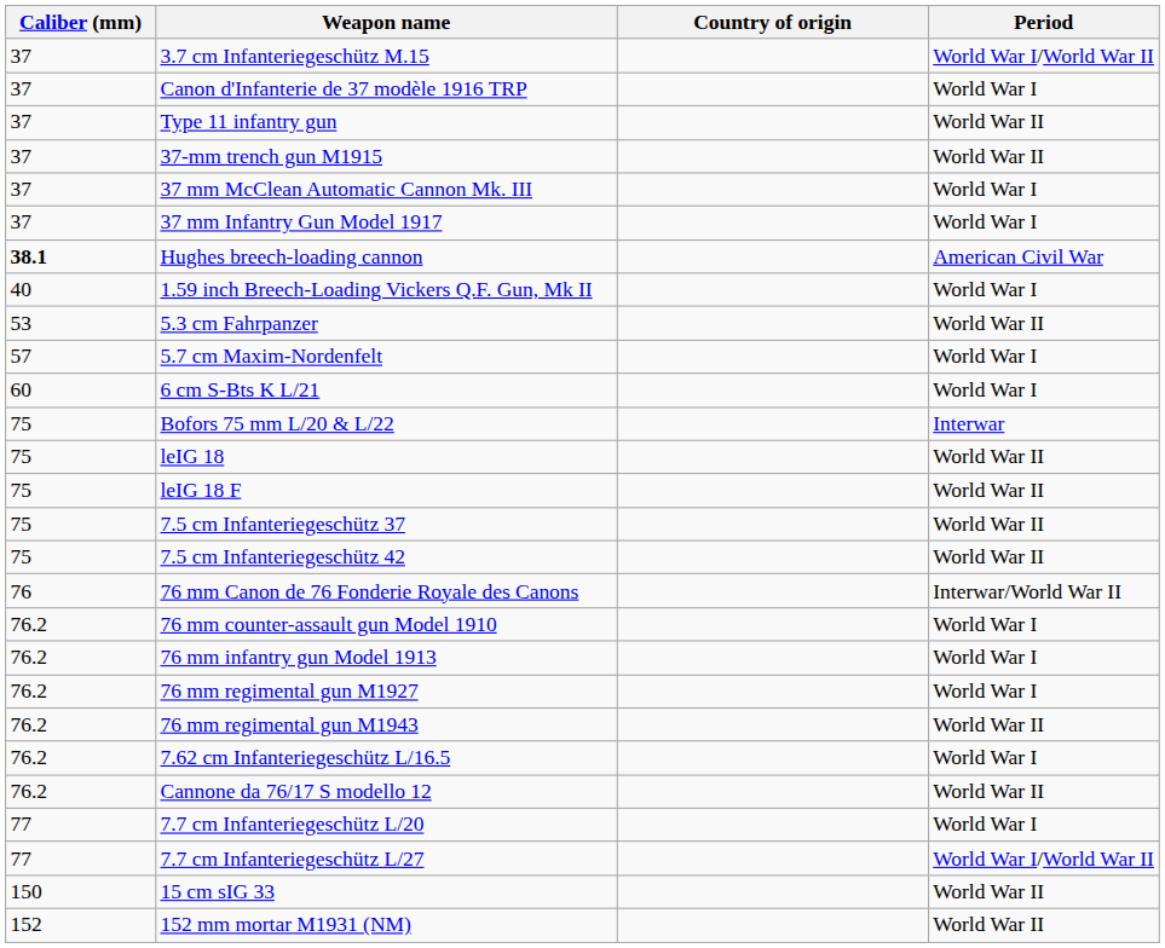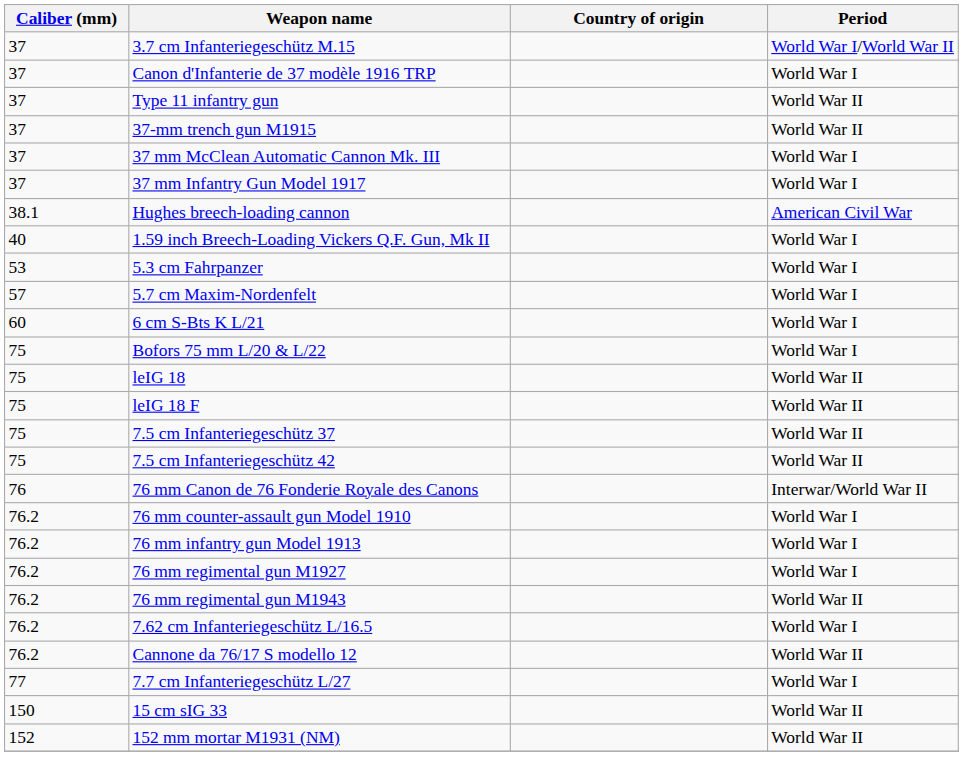Hughes breech-loading cannon | Caliber (mm): bold -> normal
5.3 cm Fahrpanzer | Period: World War II -> World War I
Bofors 75 mm L/20 & L/22 | Period: Interwar -> World War I
- row: 77 | 7.7 cm Infanteriegeschütz L/20 | World War I
7.7 cm Infanteriegeschütz L/27 | Period: World War I/World War II -> World War I
